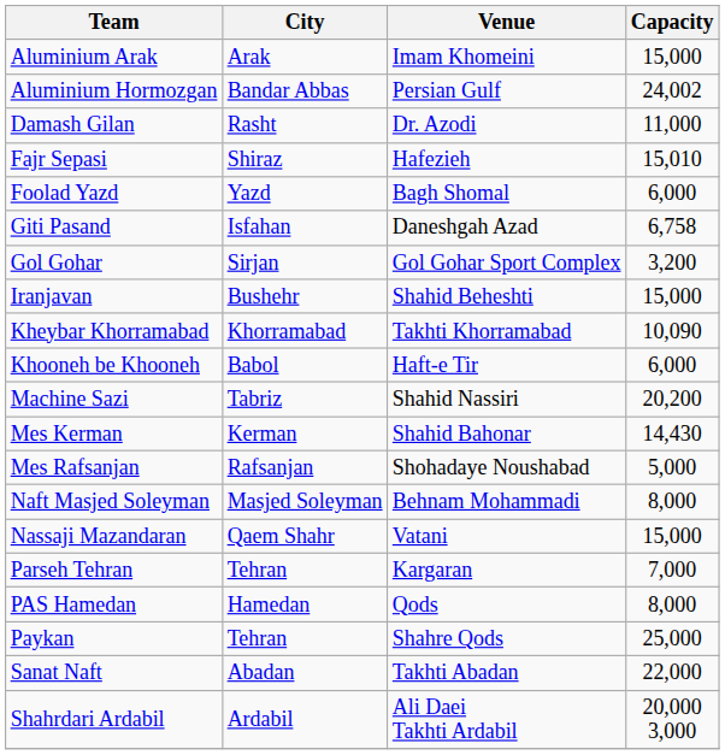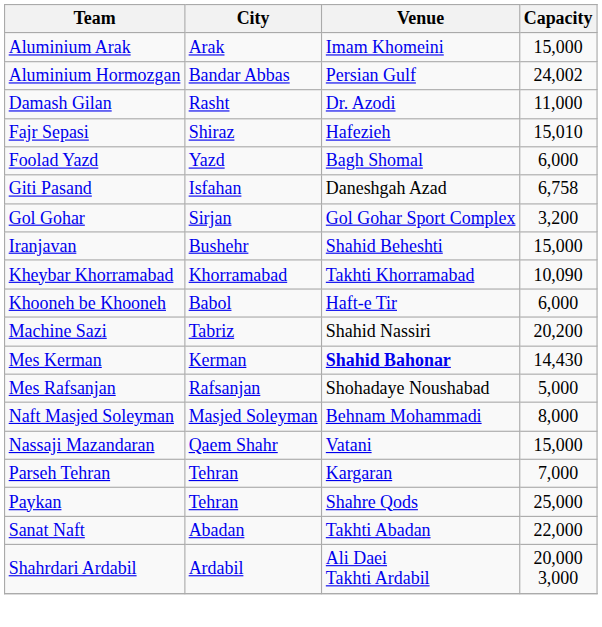Mes Kerman | Venue: normal -> bold
- row: PAS Hamedan | Hamedan | Qods | 8,000
